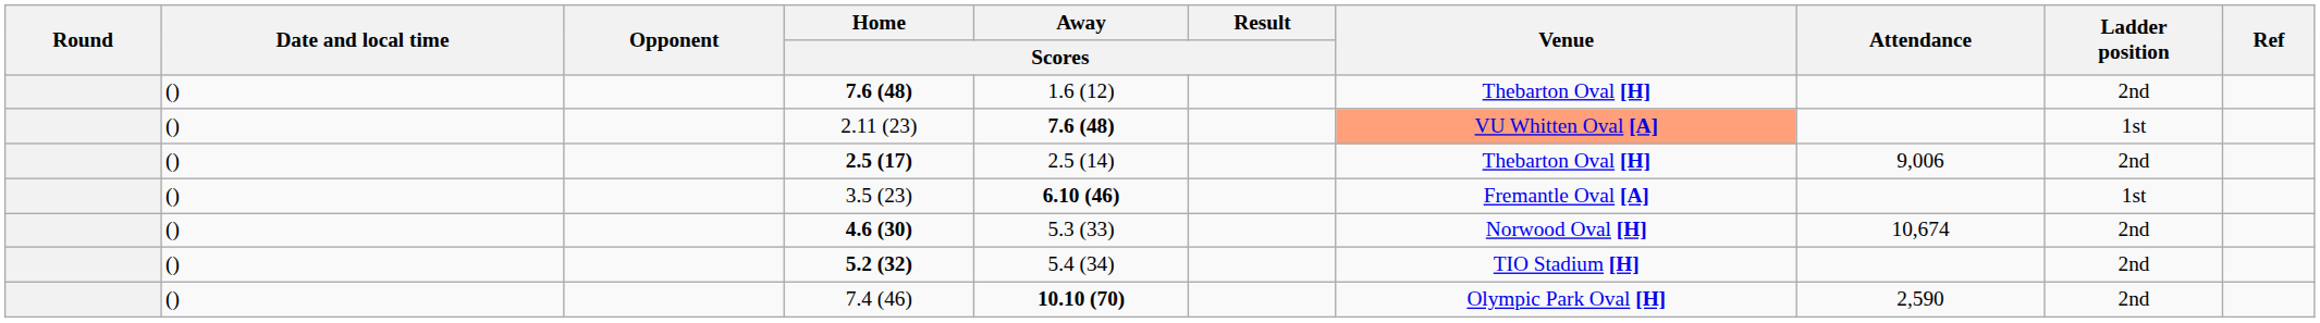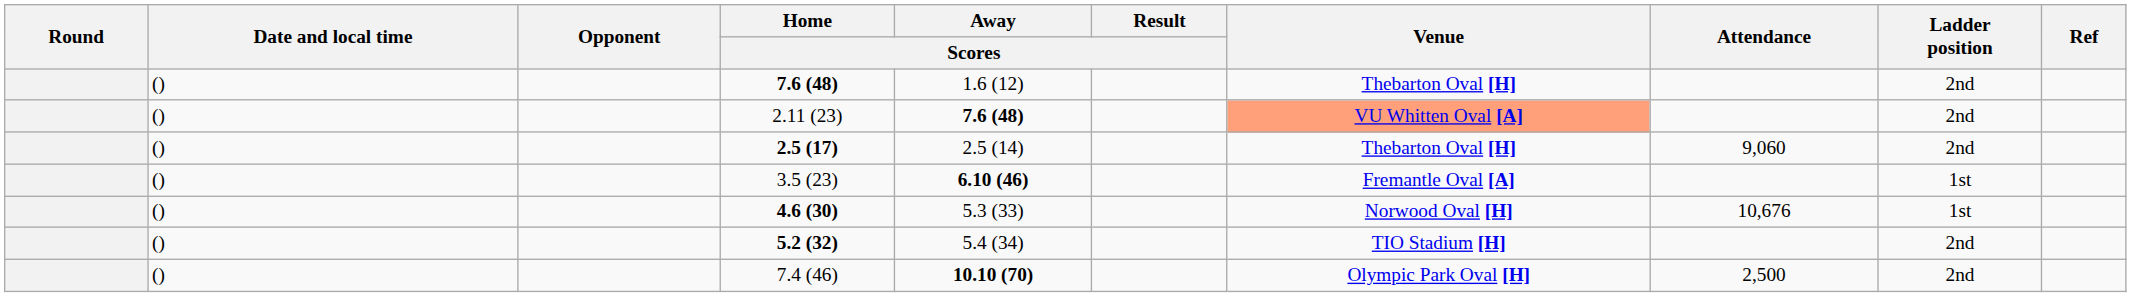2.11 (23) | Ladder position: 1st -> 2nd
2.5 (17) | Attendance: 9,006 -> 9,060
4.6 (30) | Attendance: 10,674 -> 10,676
4.6 (30) | Ladder position: 2nd -> 1st
7.4 (46) | Attendance: 2,590 -> 2,500
